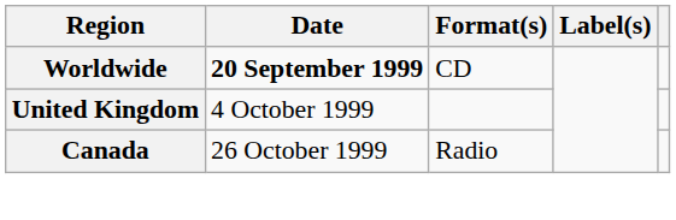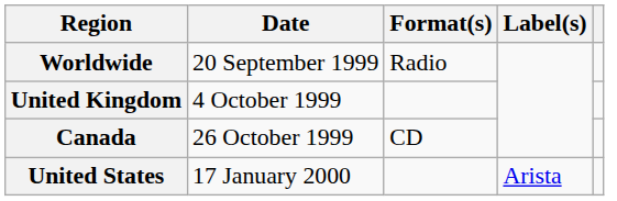Worldwide | Date: bold -> normal
Worldwide | Format(s): CD -> Radio
Canada | Format(s): Radio -> CD
+ row: United States | 17 January 2000 | Arista
